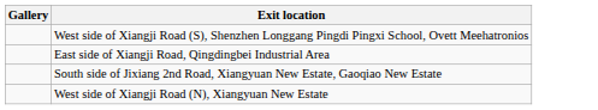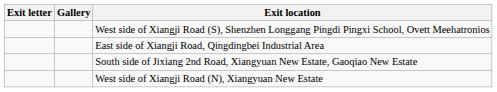+ column: Exit letter
